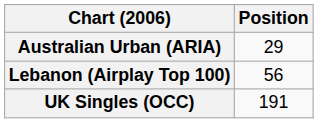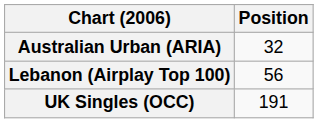Australian Urban (ARIA) | Position: 29 -> 32
